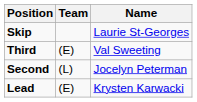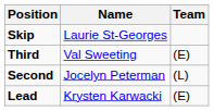columns swapped: Name <-> Team
